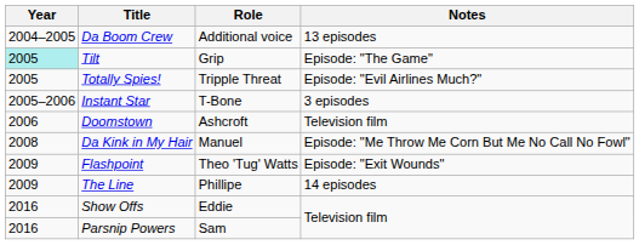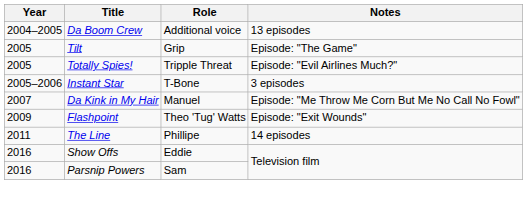Tilt | Year: paleturquoise background -> no background
- row: 2006 | Doomstown | Ashcroft | Television film
Da Kink in My Hair | Year: 2008 -> 2007
The Line | Year: 2009 -> 2011
